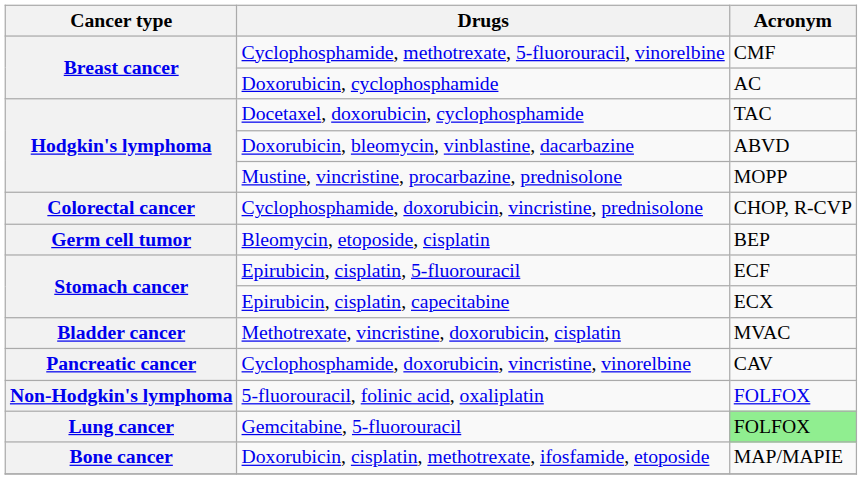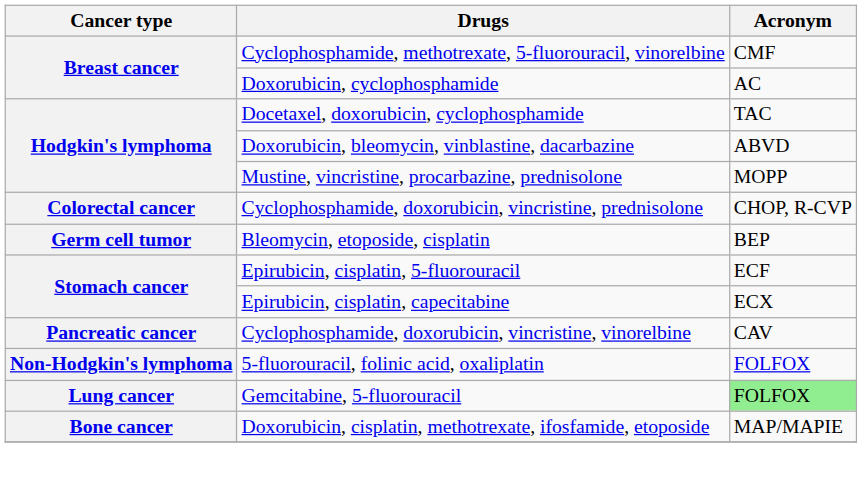- row: Bladder cancer | Methotrexate, vincristine, doxorubicin, cisplatin | MVAC
